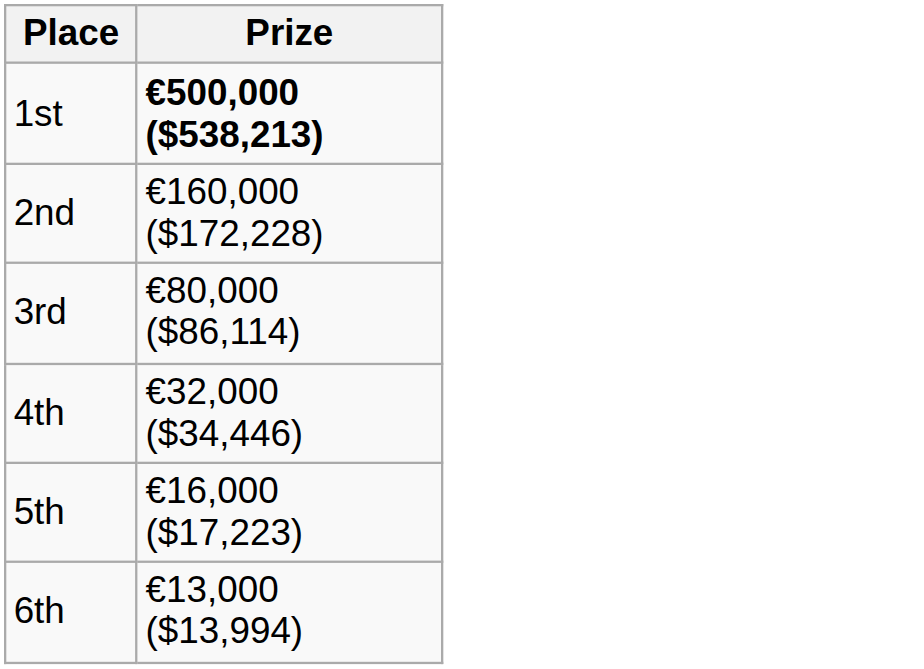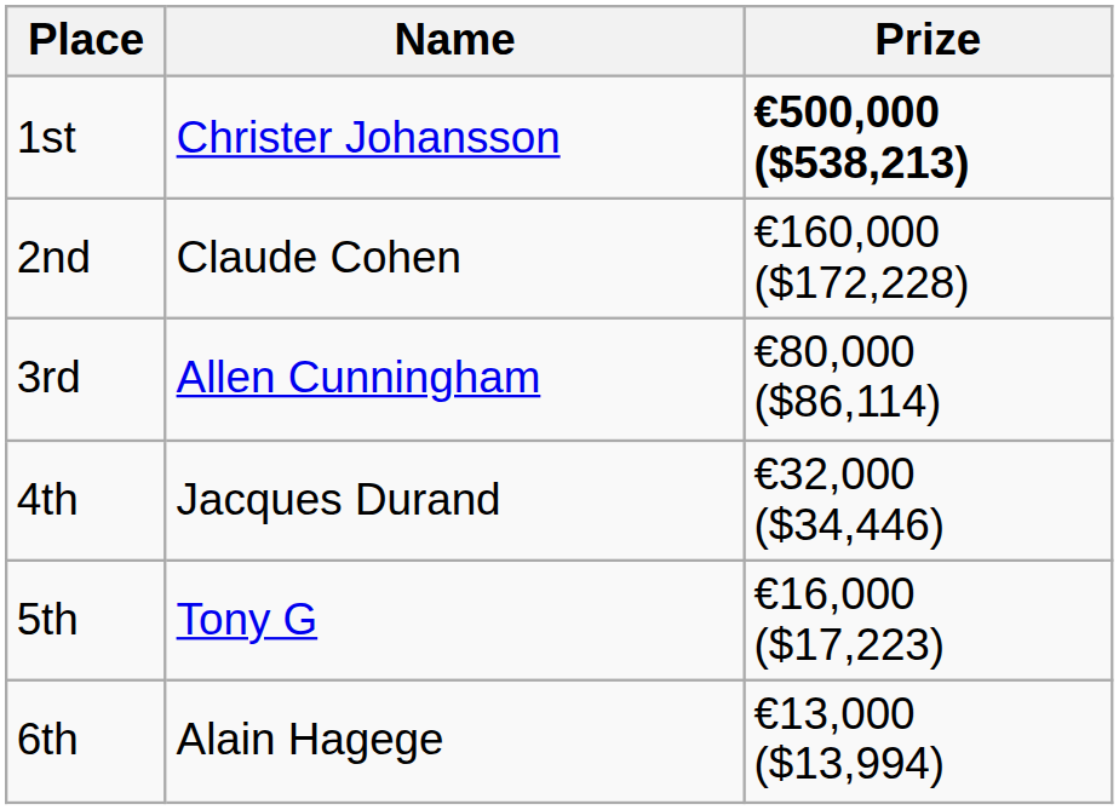+ column: Name | Christer Johansson | Claude Cohen | Allen Cunningham | Jacques Durand | Tony G | Alain Hagege
